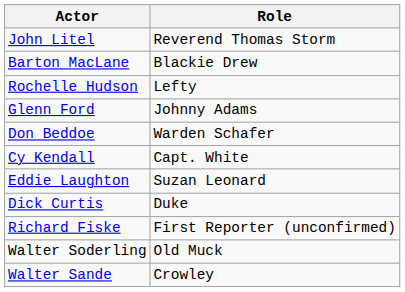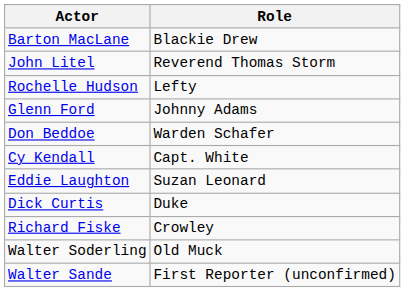rows swapped: Barton MacLane <-> John Litel
Richard Fiske | Role: First Reporter (unconfirmed) -> Crowley
Walter Sande | Role: Crowley -> First Reporter (unconfirmed)
